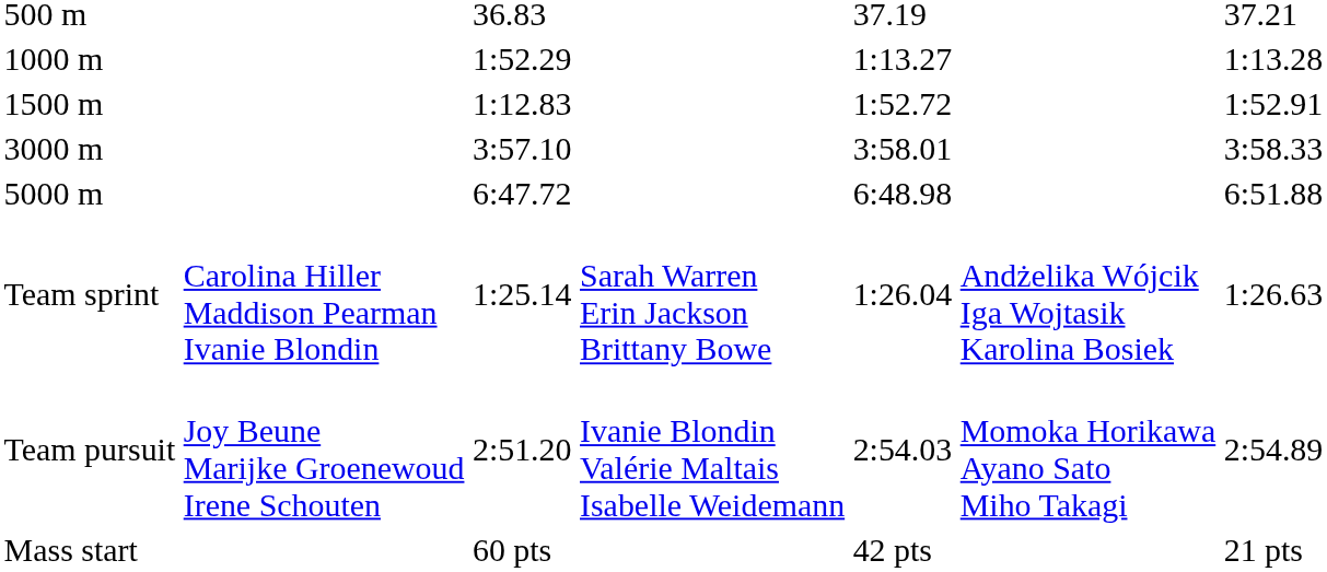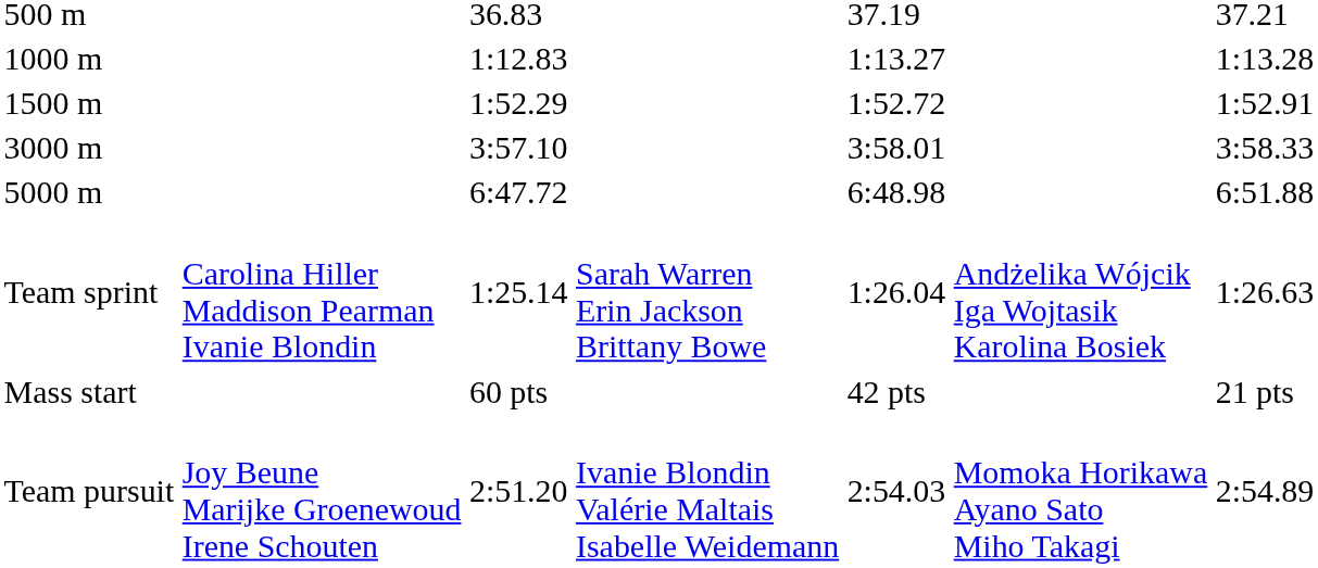1000 m | column 3: 1:52.29 -> 1:12.83
1500 m | column 3: 1:12.83 -> 1:52.29
rows swapped: Team pursuit <-> Mass start
